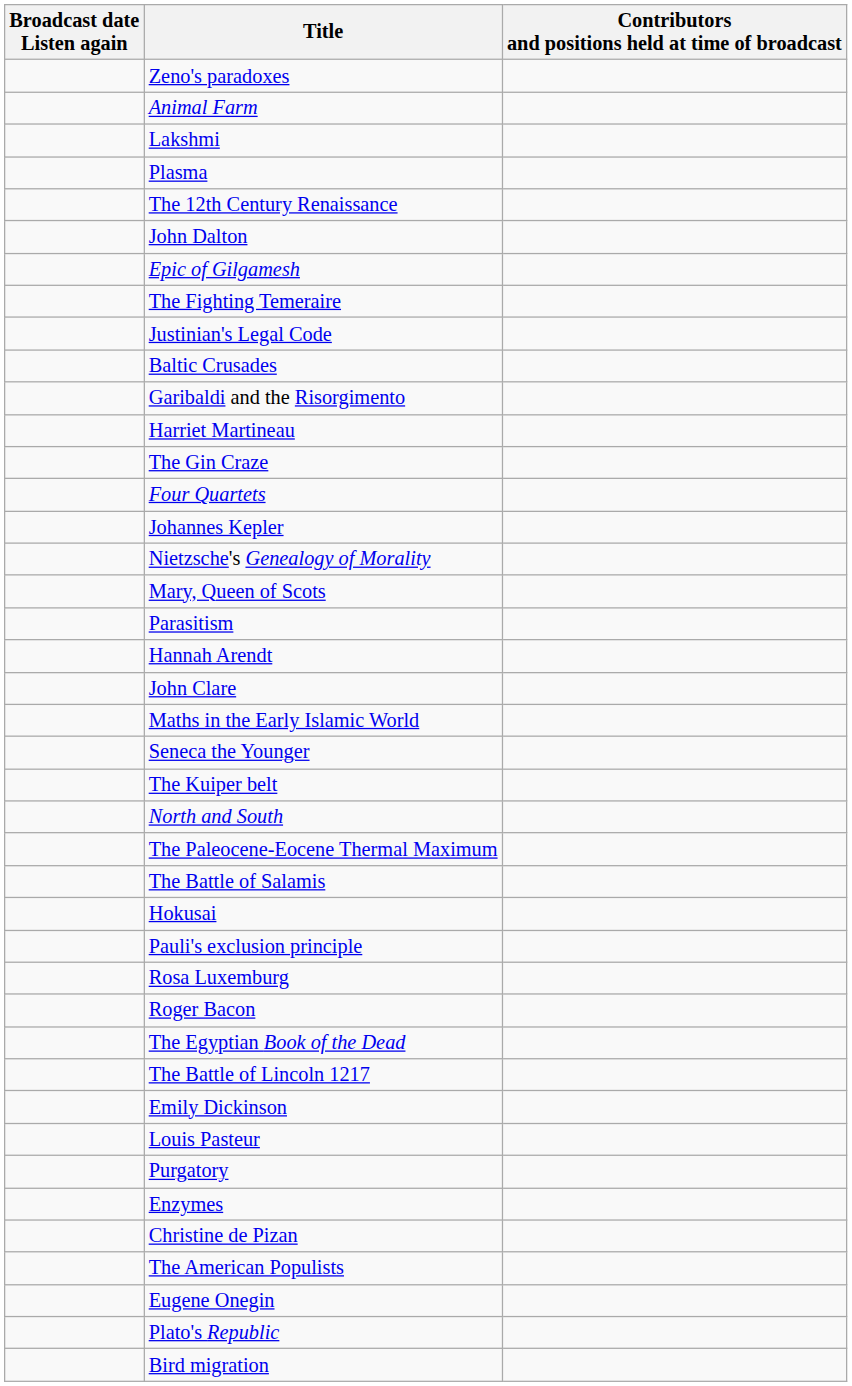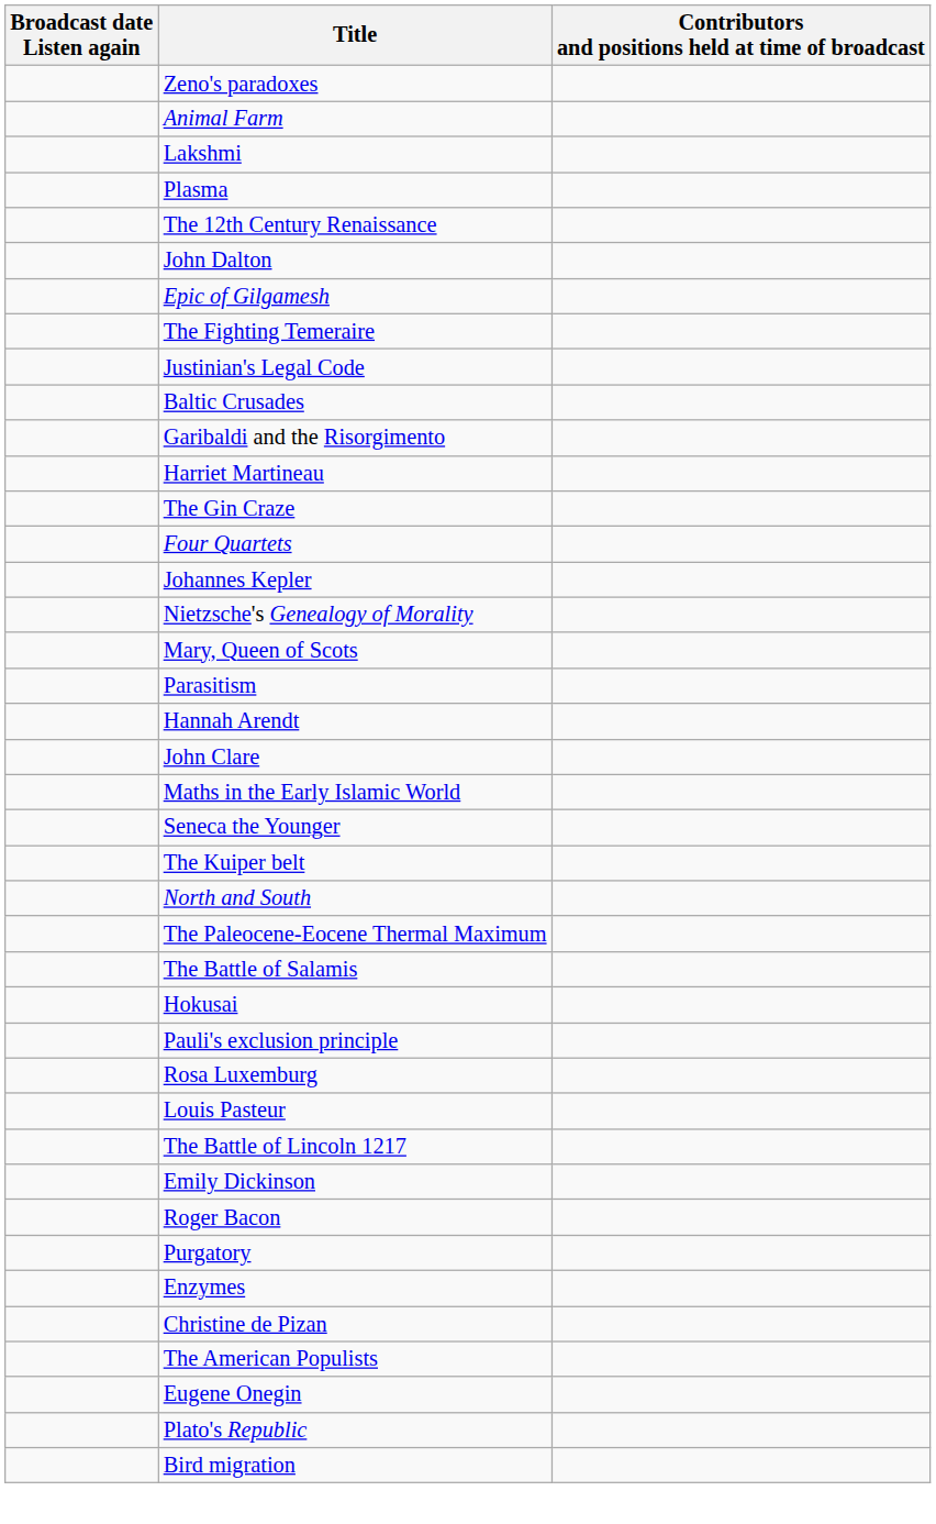rows swapped: Roger Bacon <-> Louis Pasteur
- row: The Egyptian Book of the Dead
